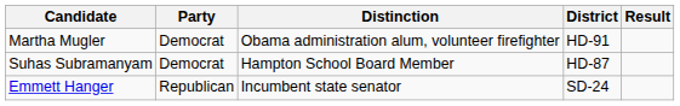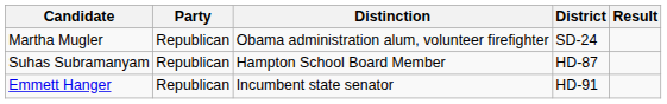Martha Mugler | Party: Democrat -> Republican
Martha Mugler | District: HD-91 -> SD-24
Suhas Subramanyam | Party: Democrat -> Republican
Emmett Hanger | District: SD-24 -> HD-91
